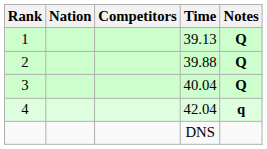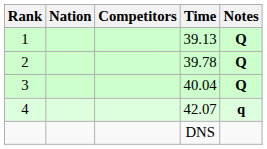2 | Time: 39.88 -> 39.78
4 | Time: 42.04 -> 42.07
